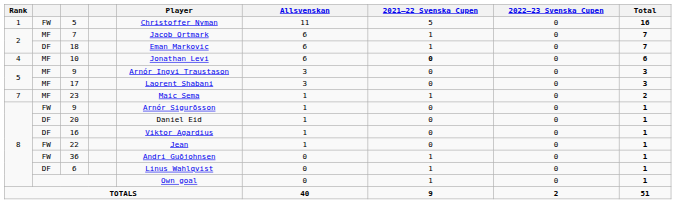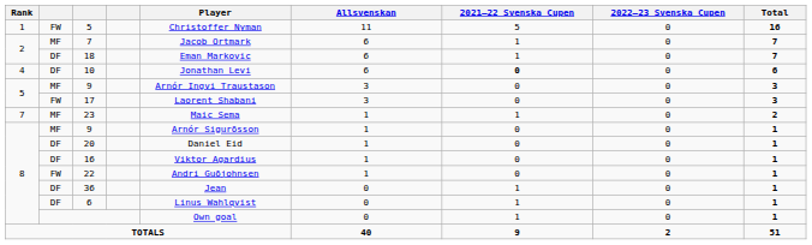10 | column 2: MF -> DF
17 | column 2: MF -> FW
8 / 9 | column 2: FW -> MF
22 | Player: Jean -> Andri Guðjohnsen
36 | column 2: FW -> DF
36 | Player: Andri Guðjohnsen -> Jean
